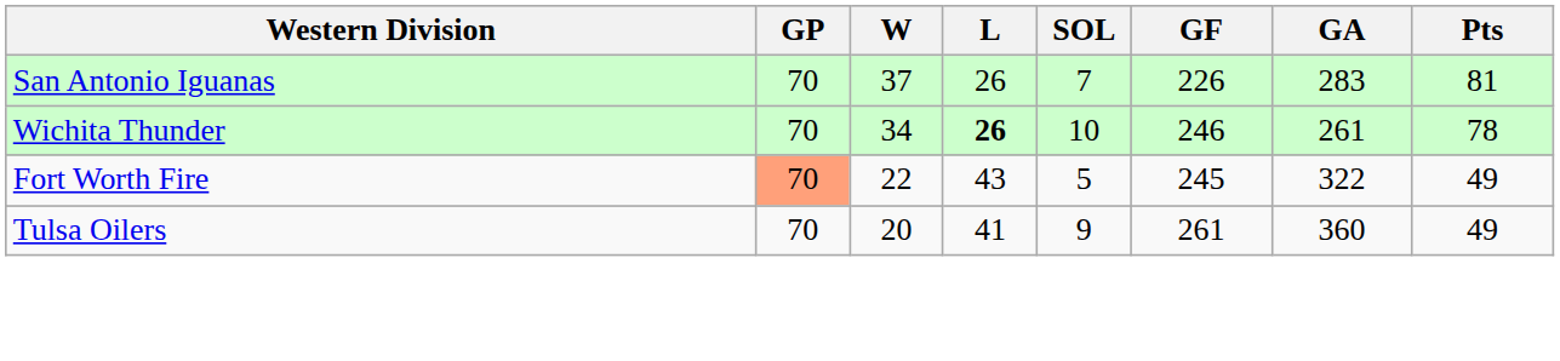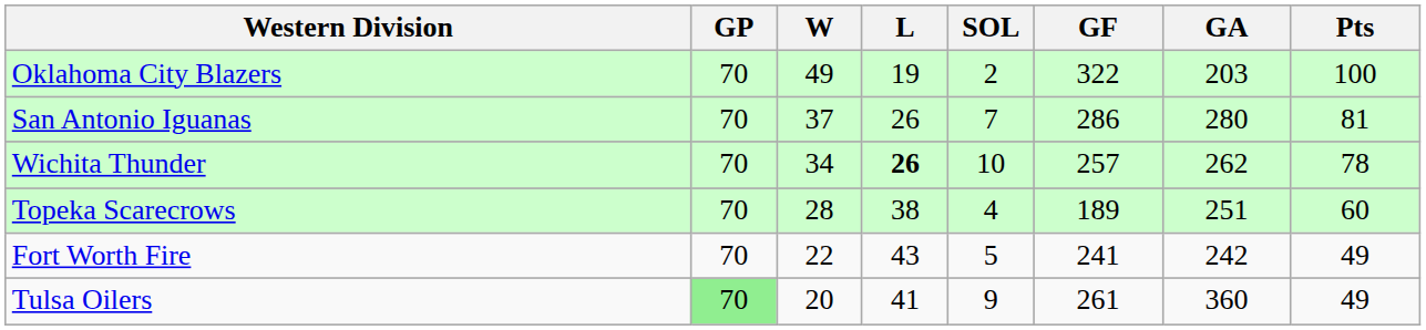+ row: Oklahoma City Blazers | 70 | 49 | 19 | 2 | 322 | 203 | 100
San Antonio Iguanas | GF: 226 -> 286
San Antonio Iguanas | GA: 283 -> 280
Wichita Thunder | GF: 246 -> 257
Wichita Thunder | GA: 261 -> 262
+ row: Topeka Scarecrows | 70 | 28 | 38 | 4 | 189 | 251 | 60
Fort Worth Fire | GP: lightsalmon background -> no background
Fort Worth Fire | GF: 245 -> 241
Fort Worth Fire | GA: 322 -> 242
Tulsa Oilers | GP: no background -> lightgreen background
